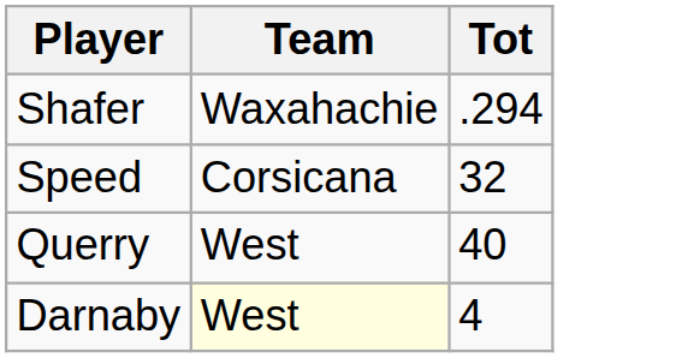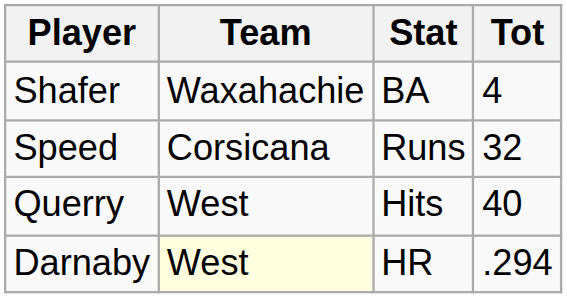+ column: Stat | BA | Runs | Hits | HR
Shafer | Tot: .294 -> 4
Darnaby | Tot: 4 -> .294
